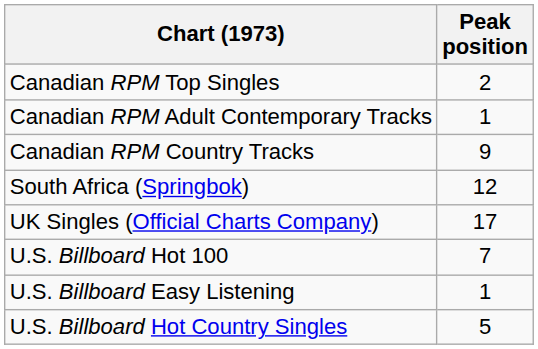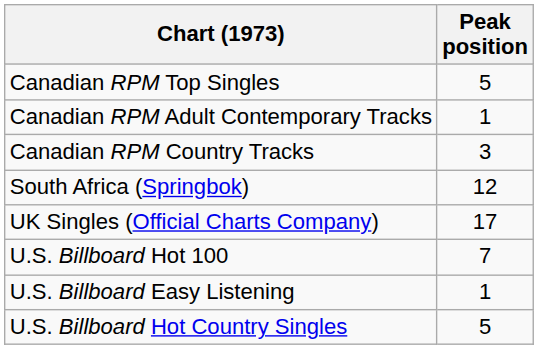Canadian RPM Top Singles | Peak position: 2 -> 5
Canadian RPM Country Tracks | Peak position: 9 -> 3
